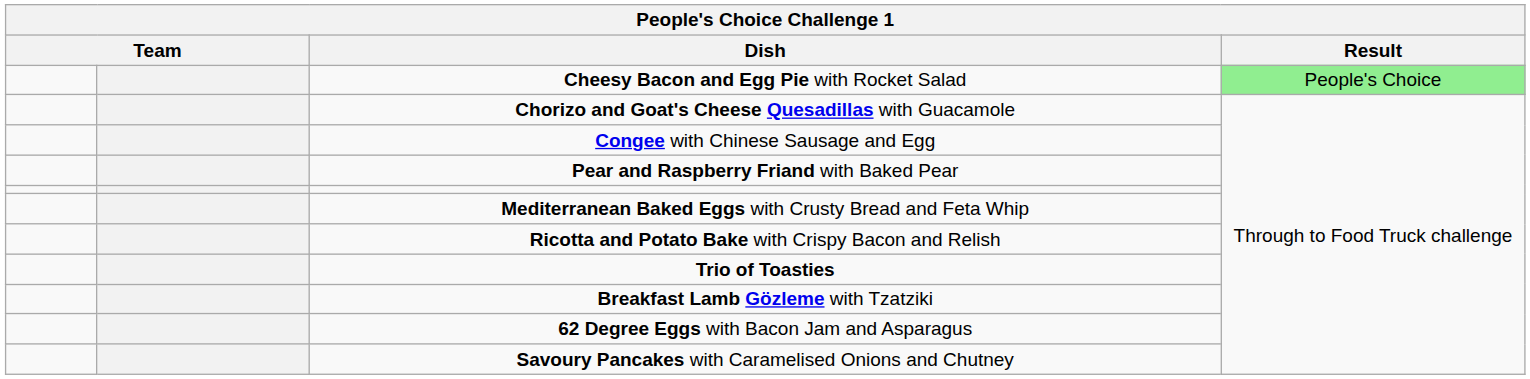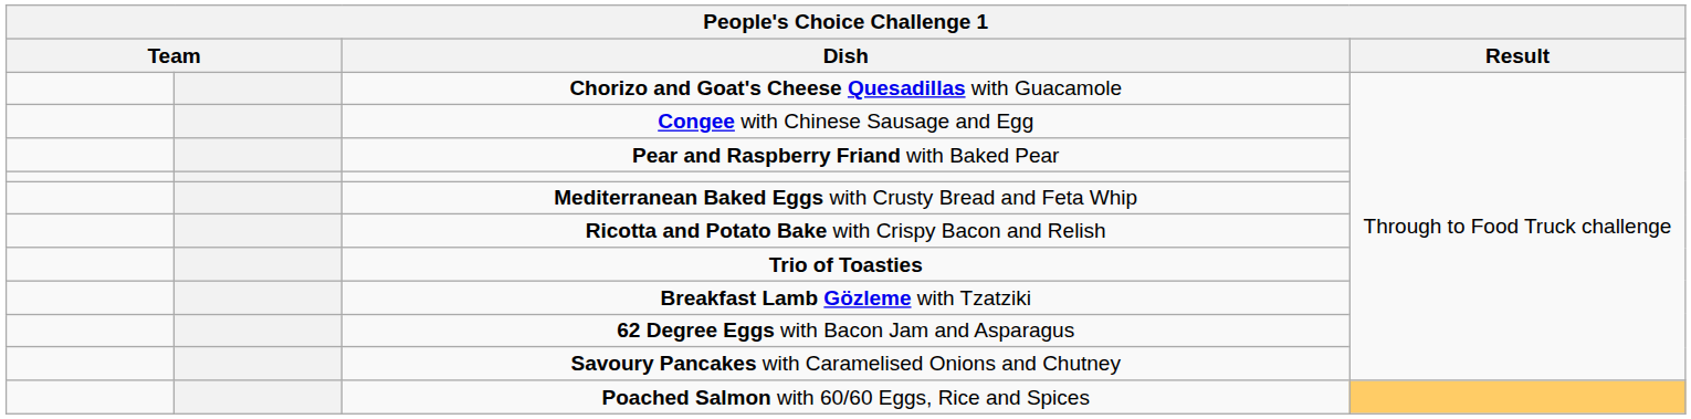- row: Cheesy Bacon and Egg Pie with Rocket Salad | People's Choice
+ row: Poached Salmon with 60/60 Eggs, Rice and Spices
